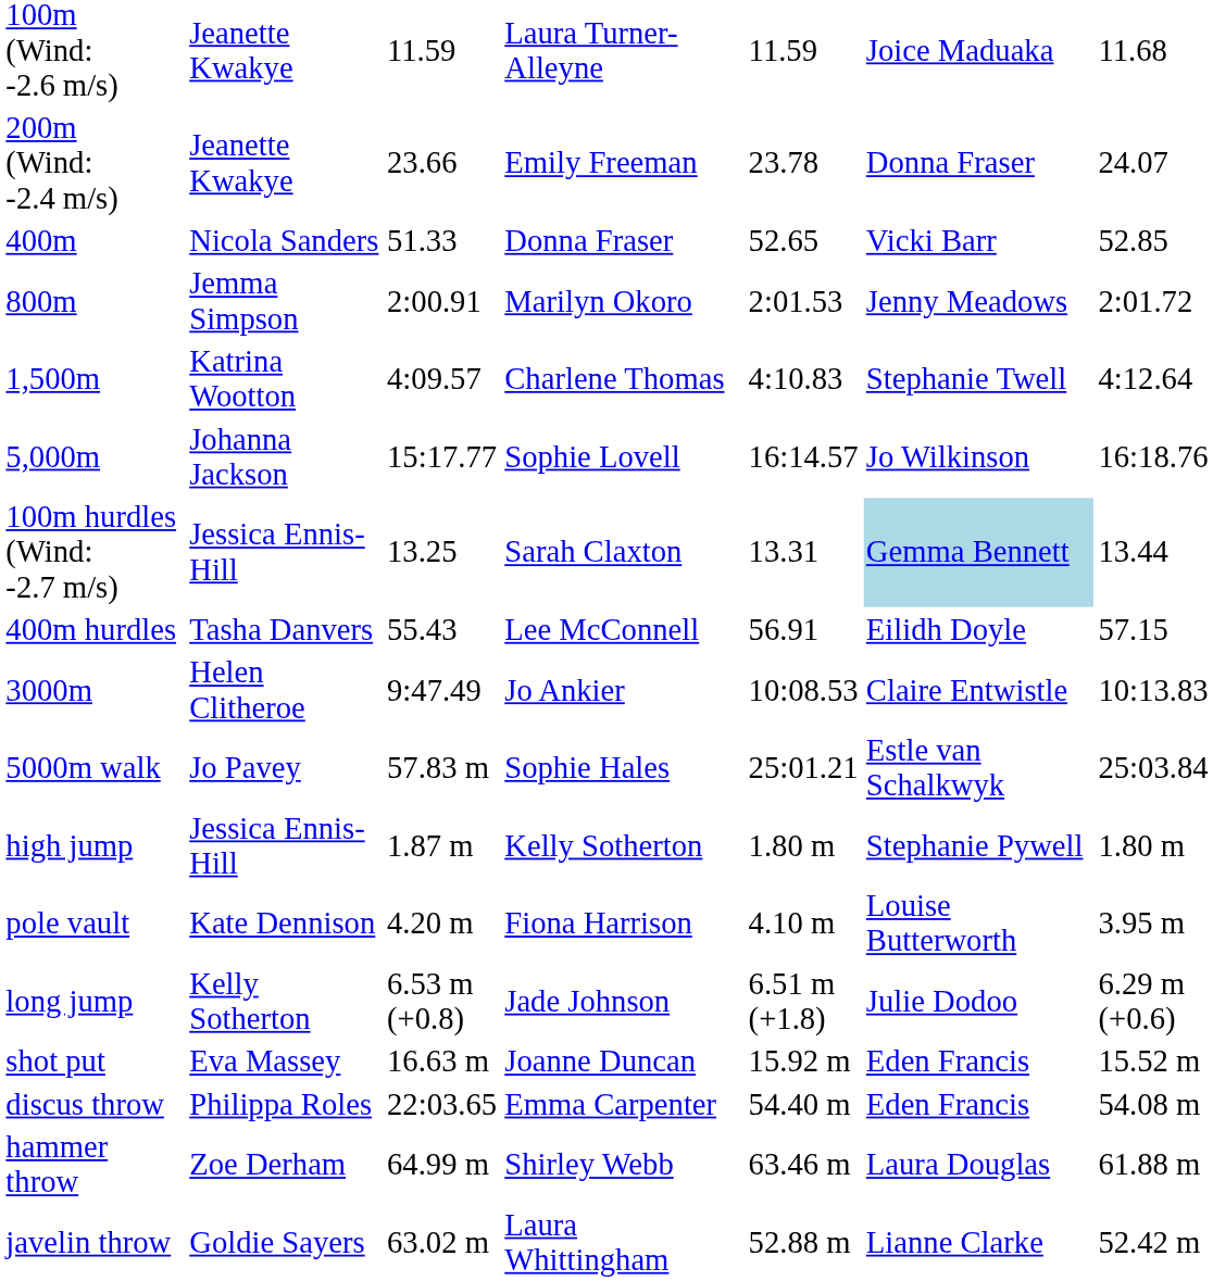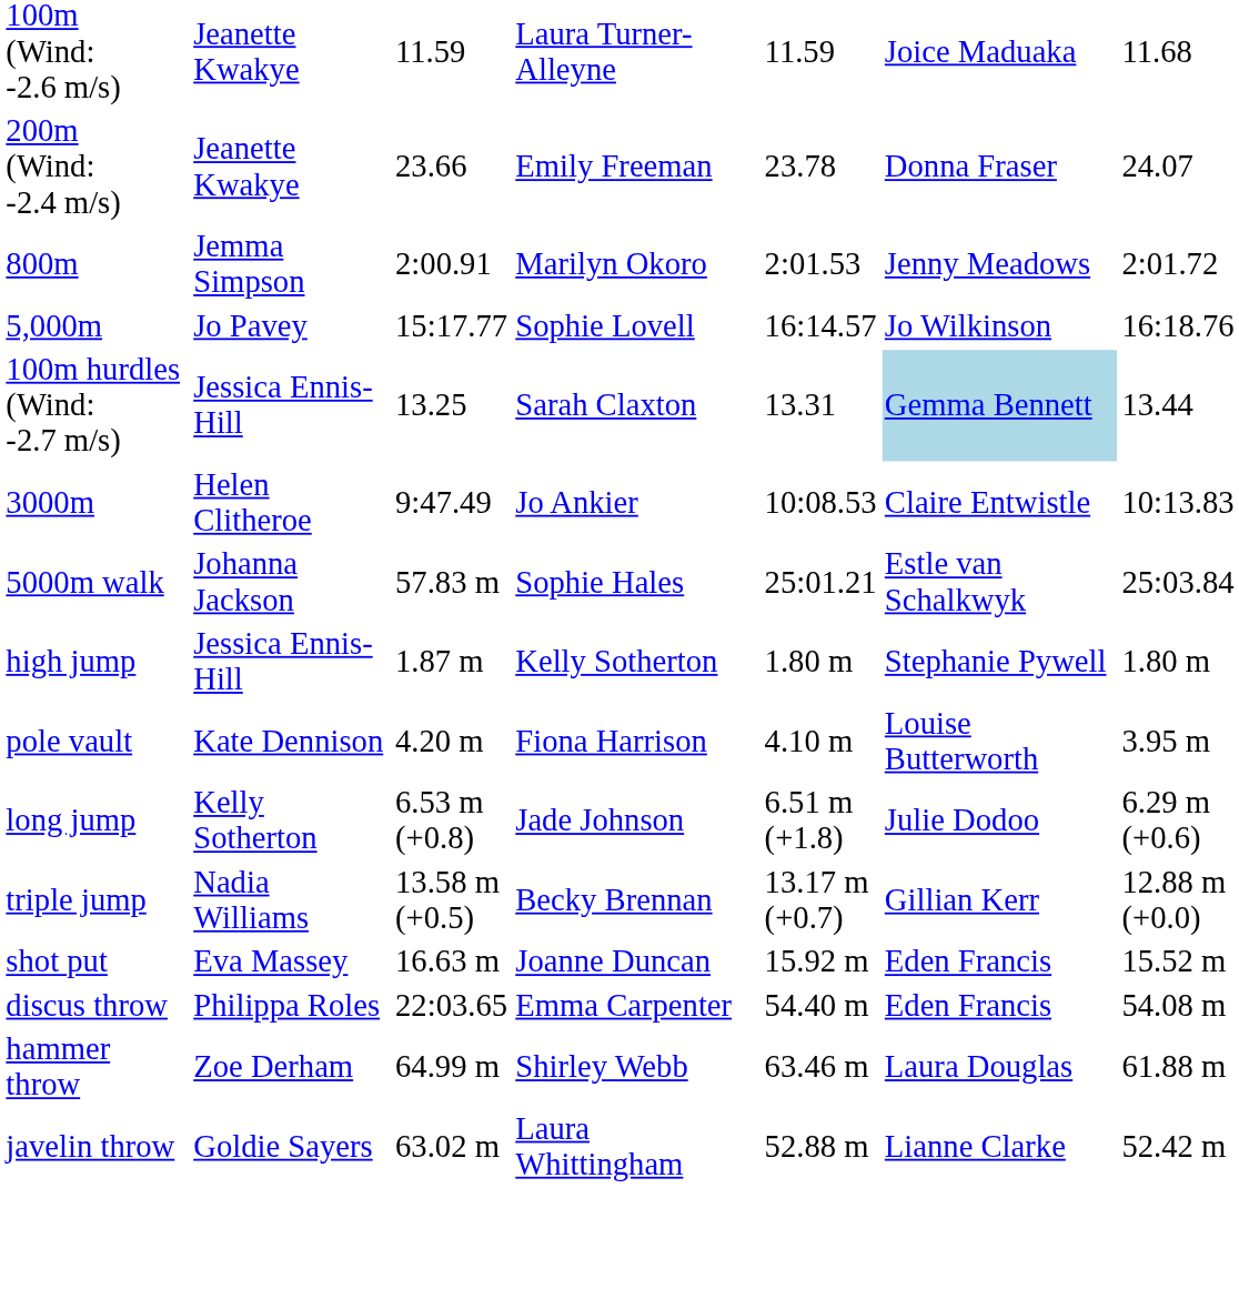- row: 400m | Nicola Sanders | 51.33 | Donna Fraser | 52.65 | Vicki Barr | 52.85
- row: 1,500m | Katrina Wootton | 4:09.57 | Charlene Thomas | 4:10.83 | Stephanie Twell | 4:12.64
5,000m | column 2: Johanna Jackson -> Jo Pavey
- row: 400m hurdles | Tasha Danvers | 55.43 | Lee McConnell | 56.91 | Eilidh Doyle | 57.15
5000m walk | column 2: Jo Pavey -> Johanna Jackson
+ row: triple jump | Nadia Williams | 13.58 m (+0.5) | Becky Brennan | 13.17 m (+0.7) | Gillian Kerr | 12.88 m (+0.0)
